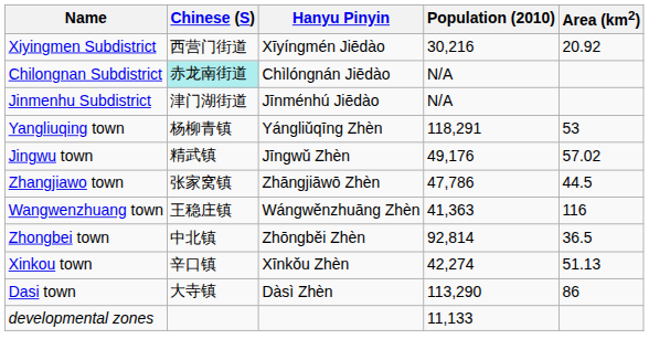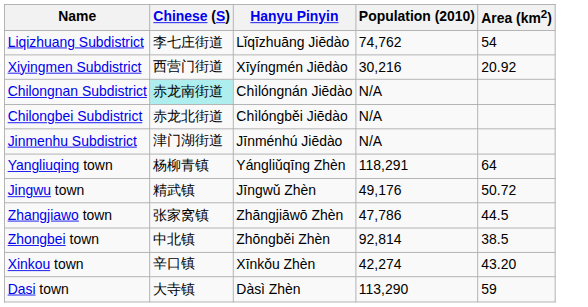+ row: Liqizhuang Subdistrict | 李七庄街道 | Lǐqīzhuāng Jiēdào | 74,762 | 54
+ row: Chilongbei Subdistrict | 赤龙北街道 | Chìlóngběi Jiēdào | N/A
Yangliuqing town | Area (km2): 53 -> 64
Jingwu town | Area (km2): 57.02 -> 50.72
- row: Wangwenzhuang town | 王稳庄镇 | Wángwěnzhuāng Zhèn | 41,363 | 116
Zhongbei town | Area (km2): 36.5 -> 38.5
Xinkou town | Area (km2): 51.13 -> 43.20
Dasi town | Area (km2): 86 -> 59
- row: developmental zones | 11,133
